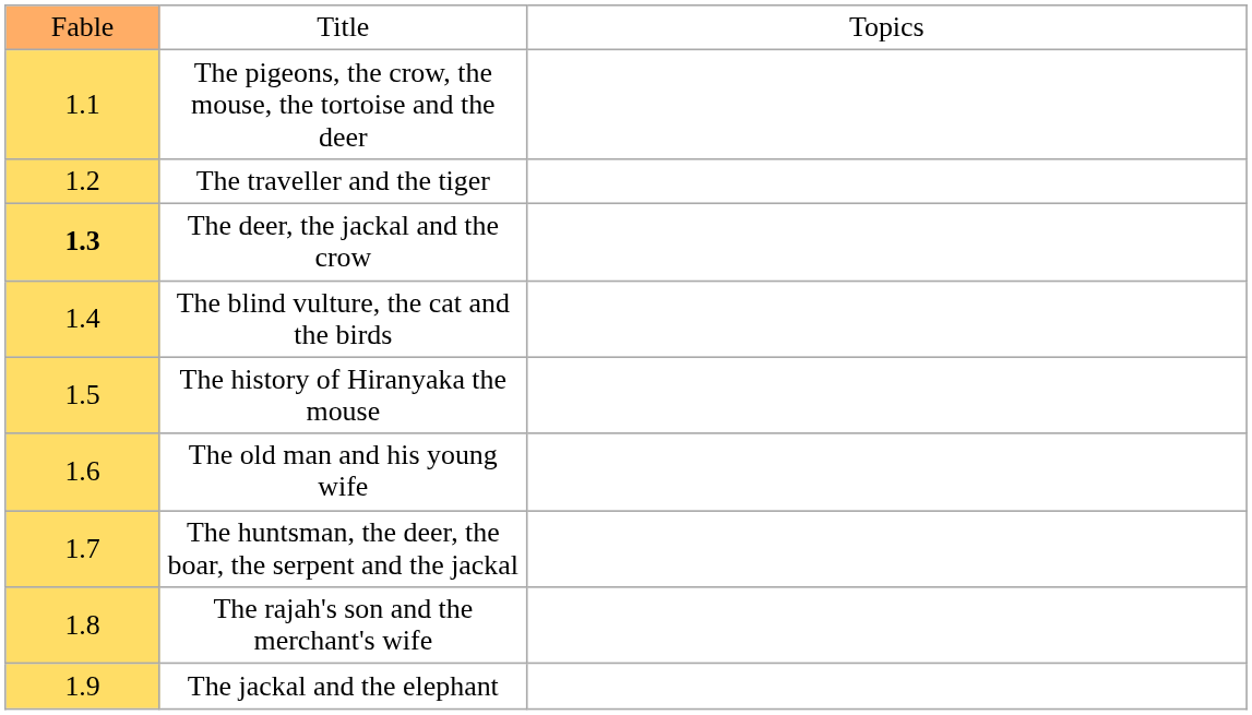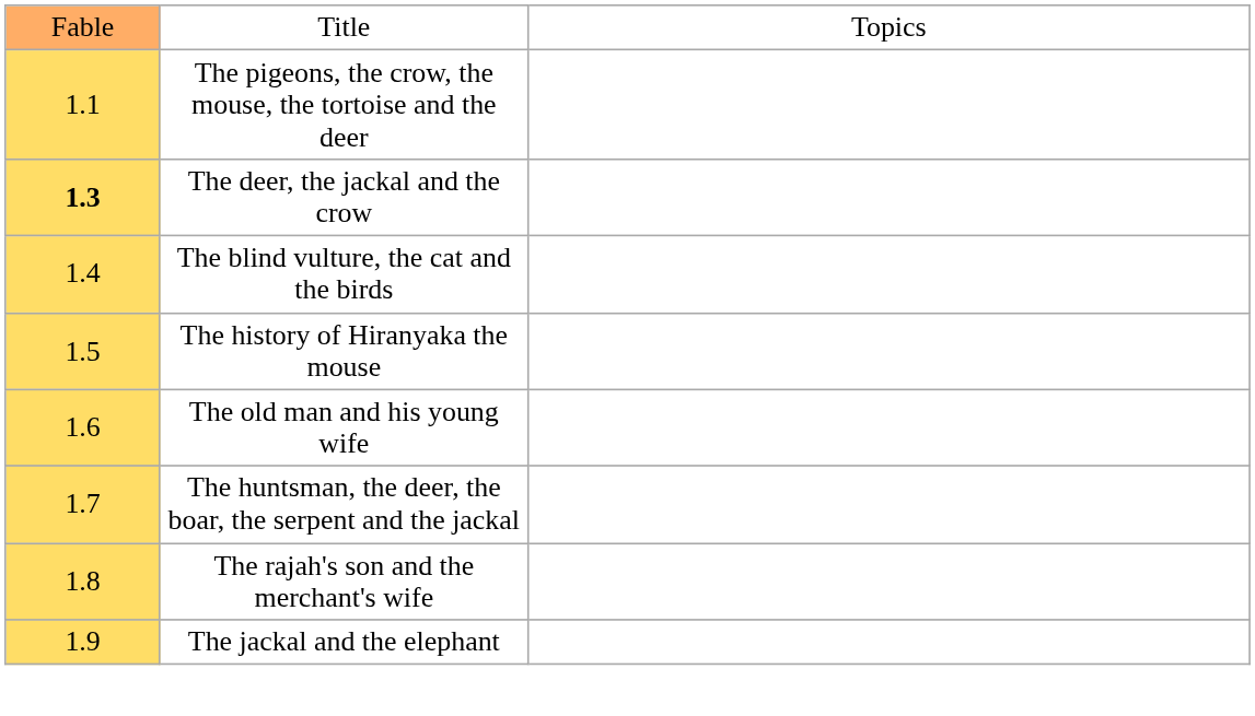- row: 1.2 | The traveller and the tiger
